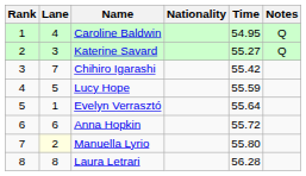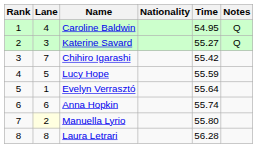Anna Hopkin | Time: 55.72 -> 55.74
